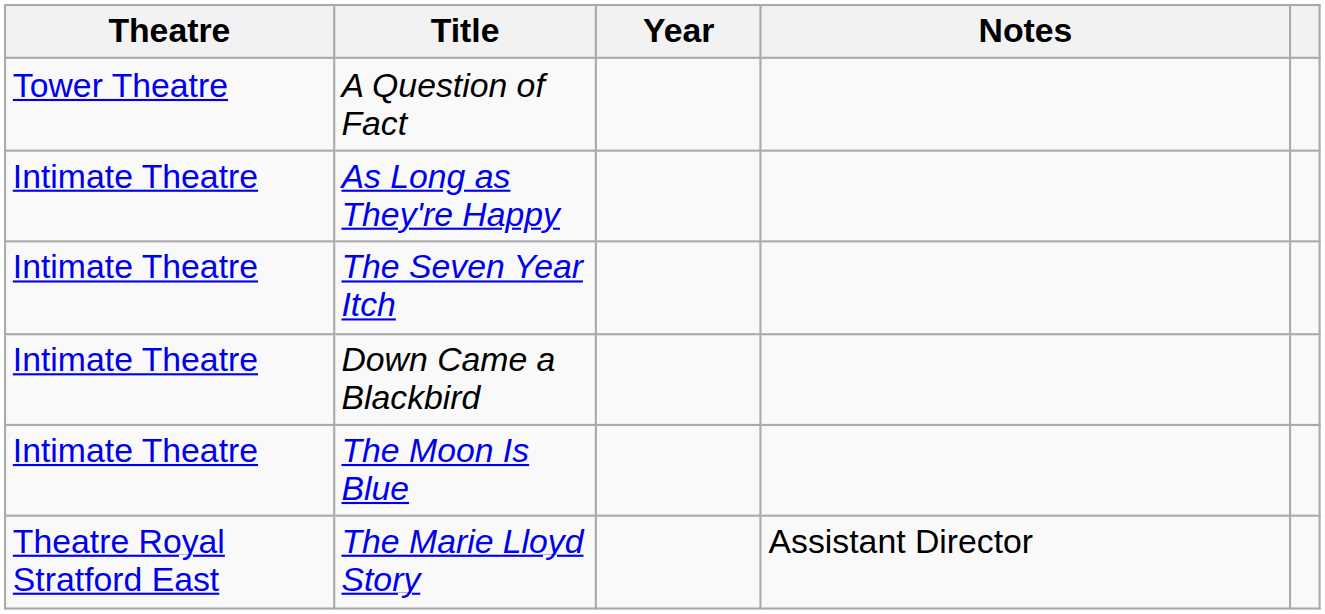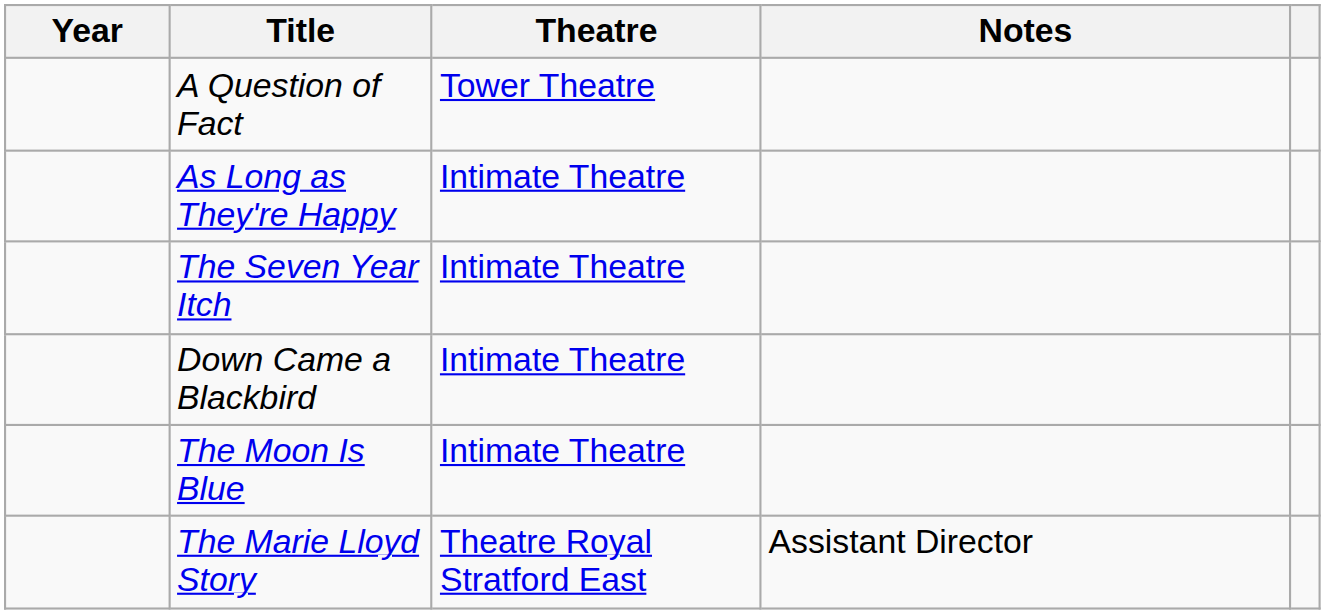columns swapped: Year <-> Theatre
